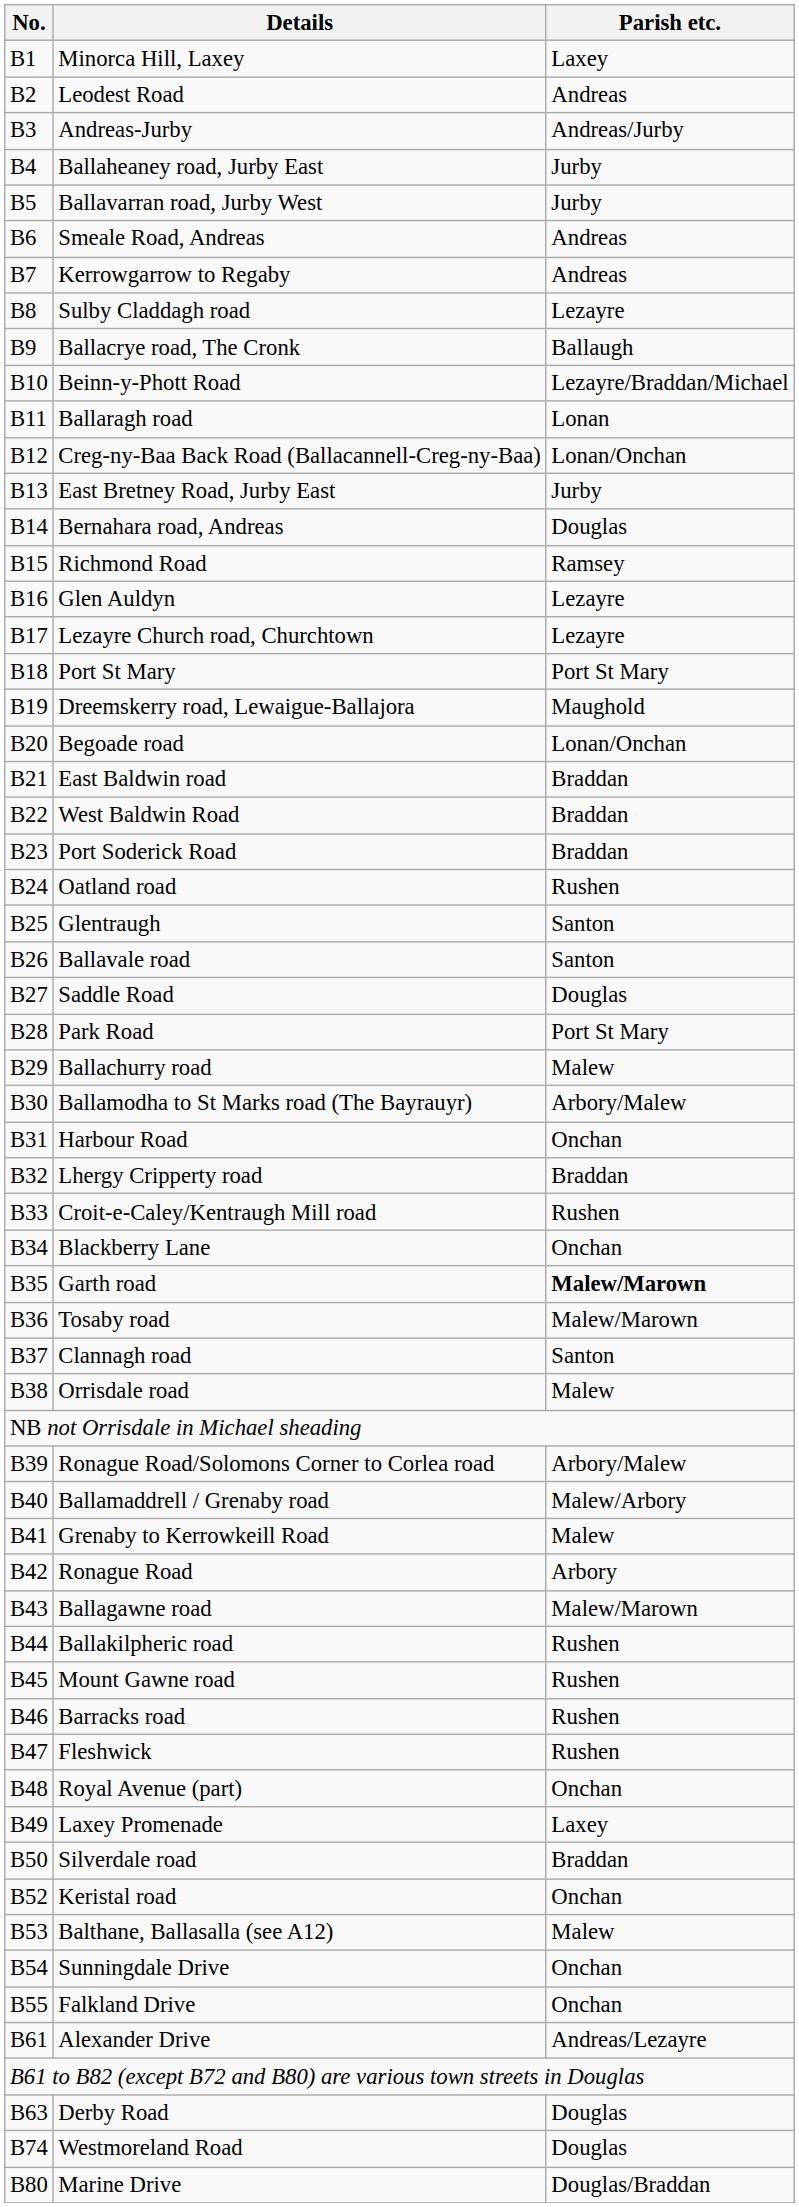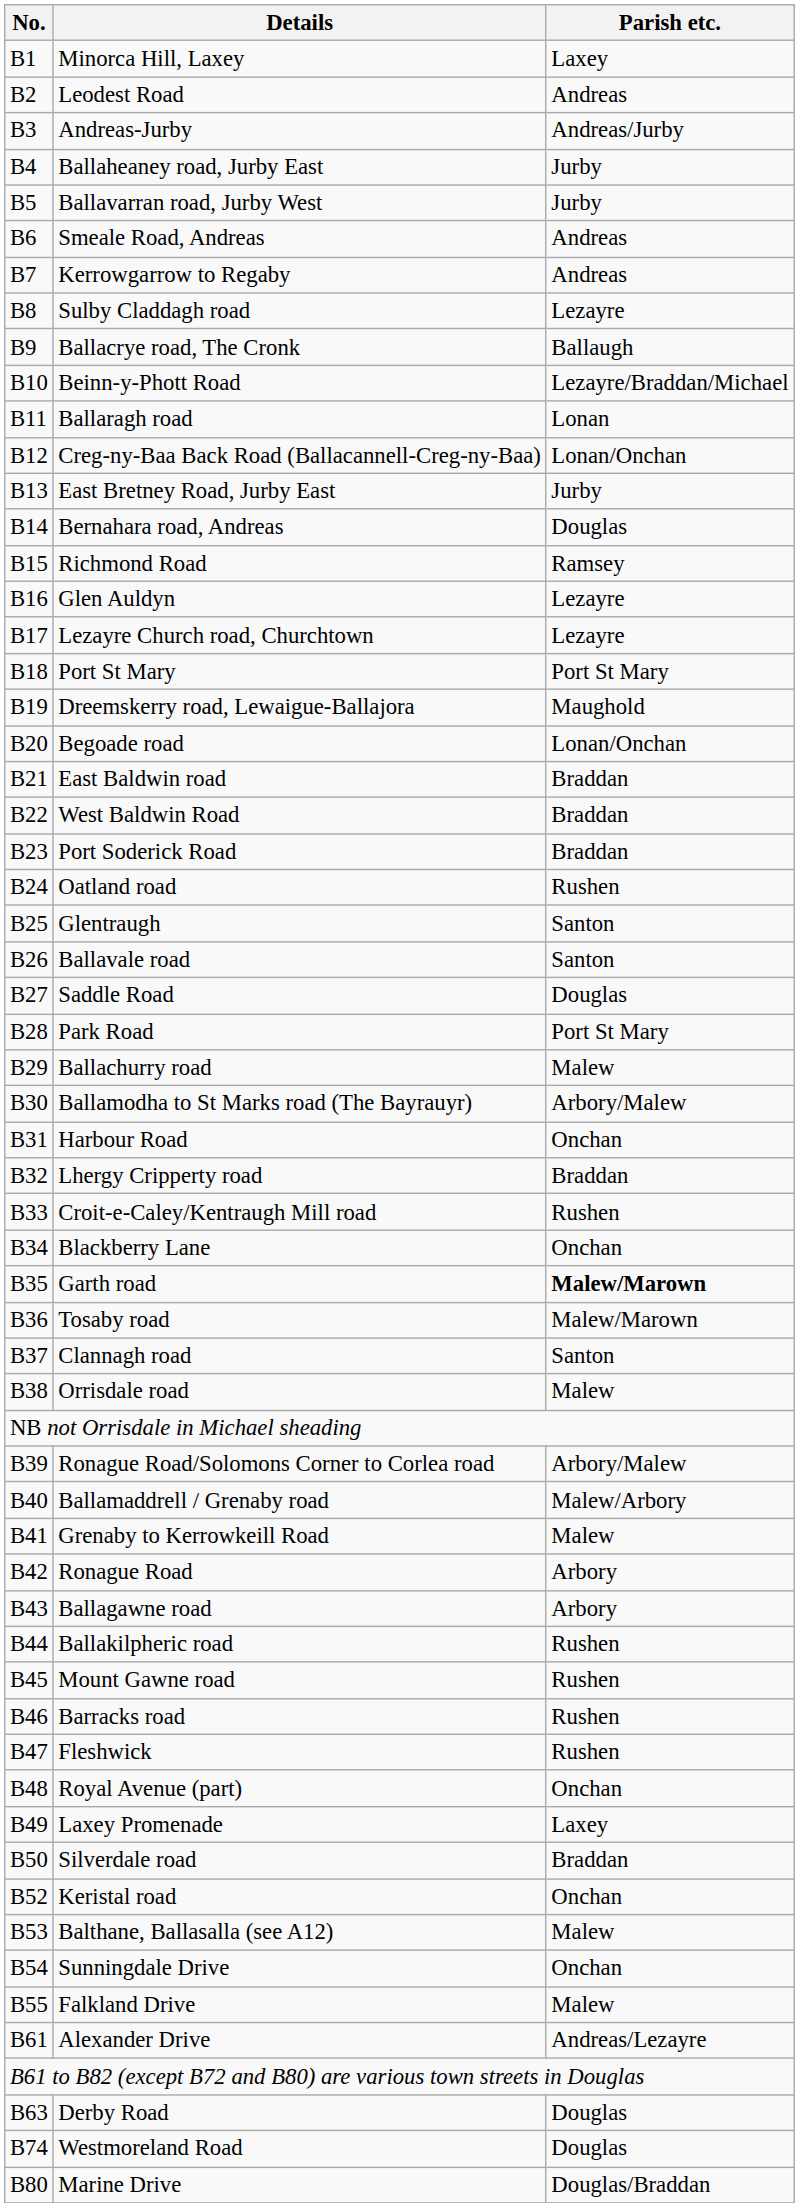Ballagawne road | Parish etc.: Malew/Marown -> Arbory
Falkland Drive | Parish etc.: Onchan -> Malew
